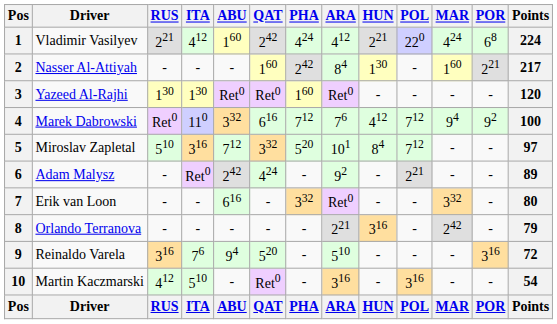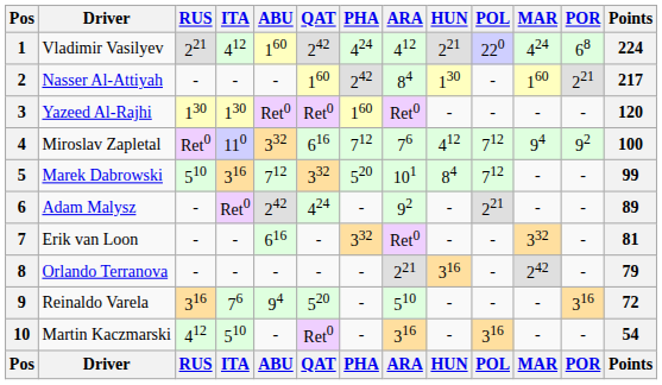4 | Driver: Marek Dabrowski -> Miroslav Zapletal
5 | Driver: Miroslav Zapletal -> Marek Dabrowski
5 | Points: 97 -> 99
7 | Points: 80 -> 81
